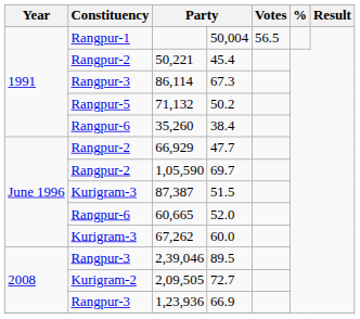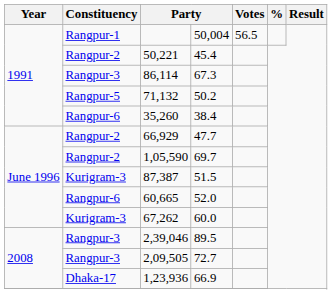2,09,505 | Constituency: Kurigram-2 -> Rangpur-3
1,23,936 | Constituency: Rangpur-3 -> Dhaka-17
